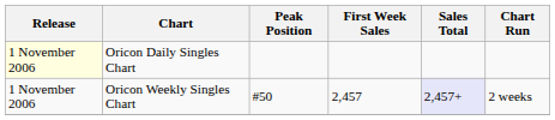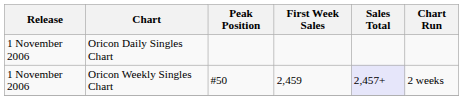Oricon Daily Singles Chart | Release: lightyellow background -> no background
Oricon Weekly Singles Chart | First Week Sales: 2,457 -> 2,459
